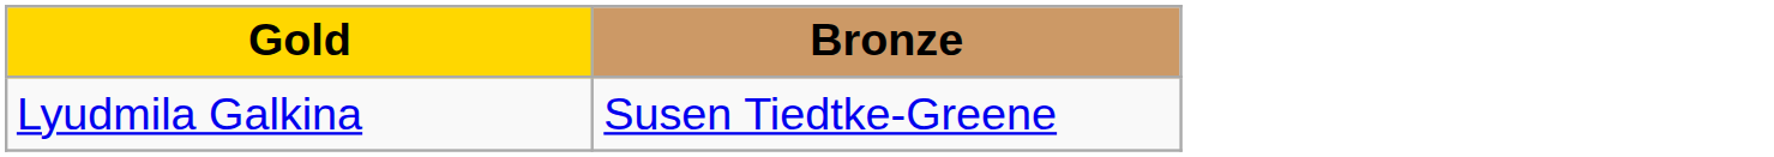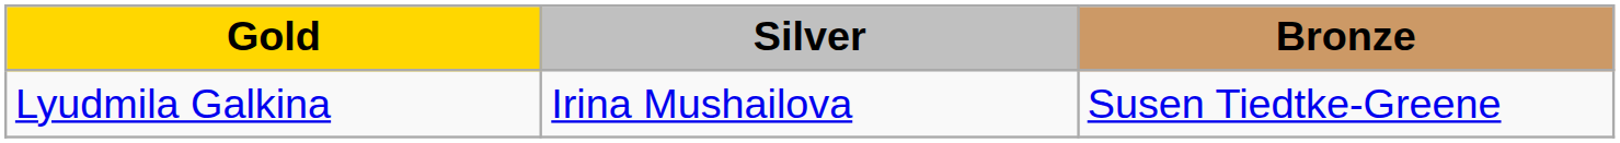+ column: Silver | Irina Mushailova
